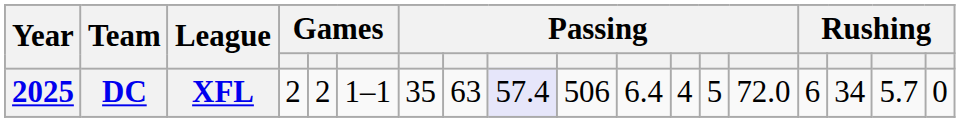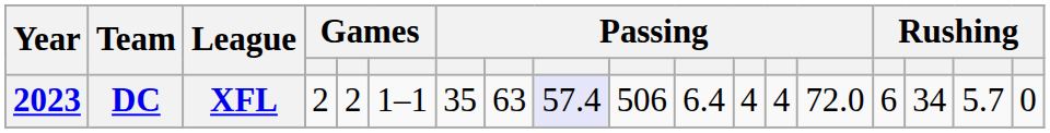DC | Year: 2025 -> 2023
DC | column 13: 5 -> 4
